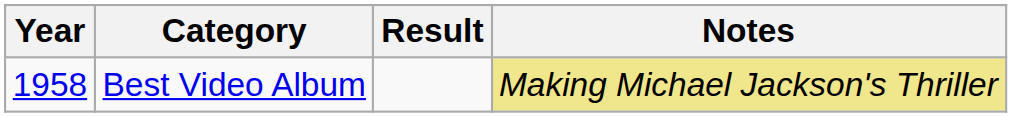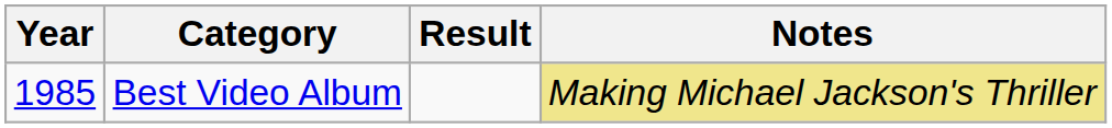Best Video Album | Year: 1958 -> 1985
